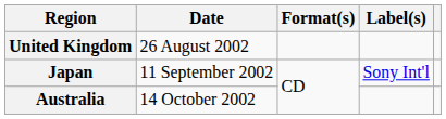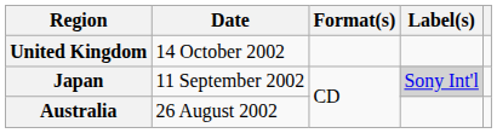United Kingdom | Date: 26 August 2002 -> 14 October 2002
Japan | Label(s): no background -> lightgrey background
Australia | Date: 14 October 2002 -> 26 August 2002
